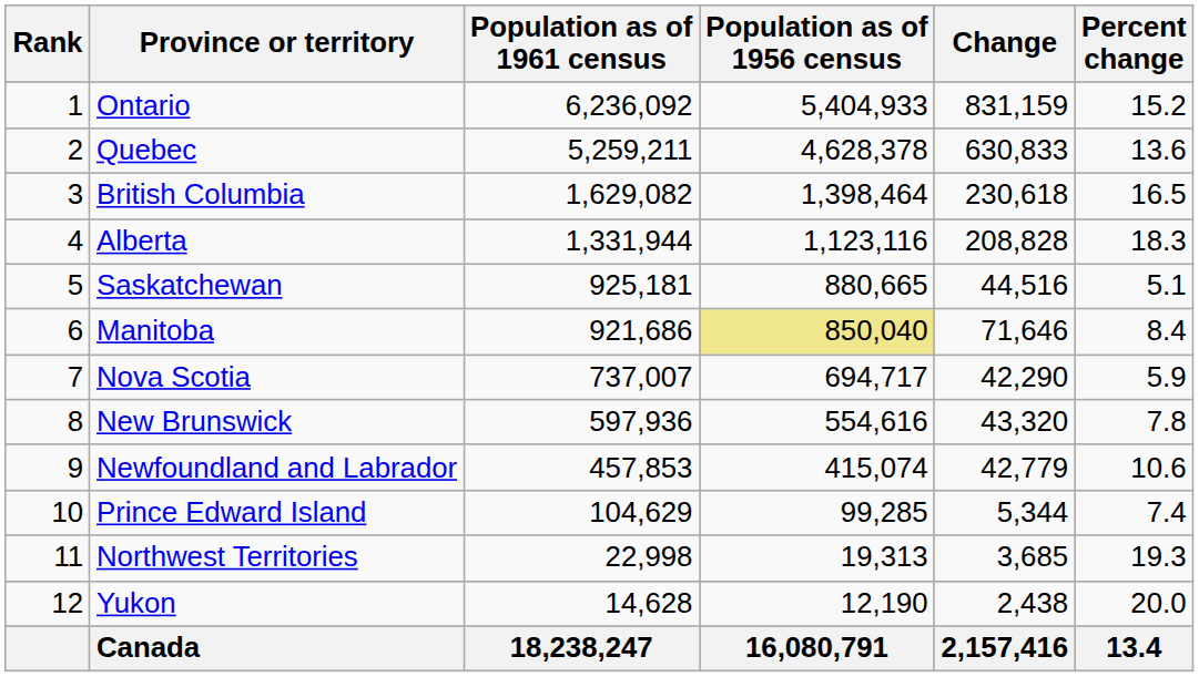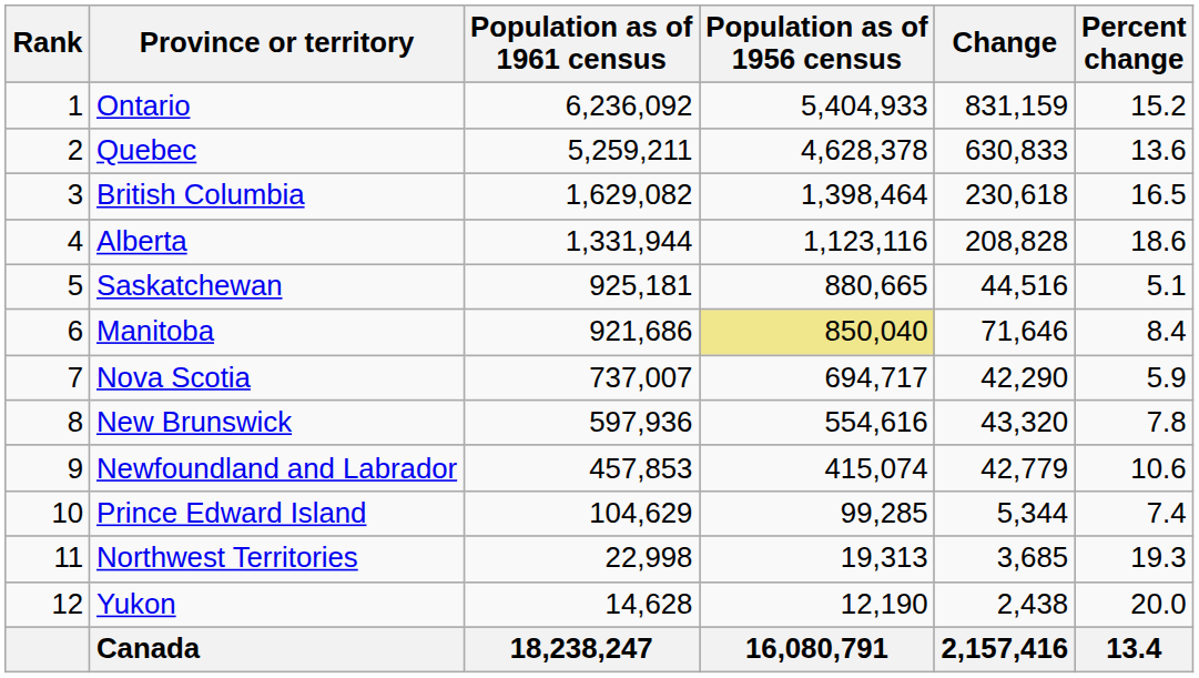Alberta | Percent change: 18.3 -> 18.6
